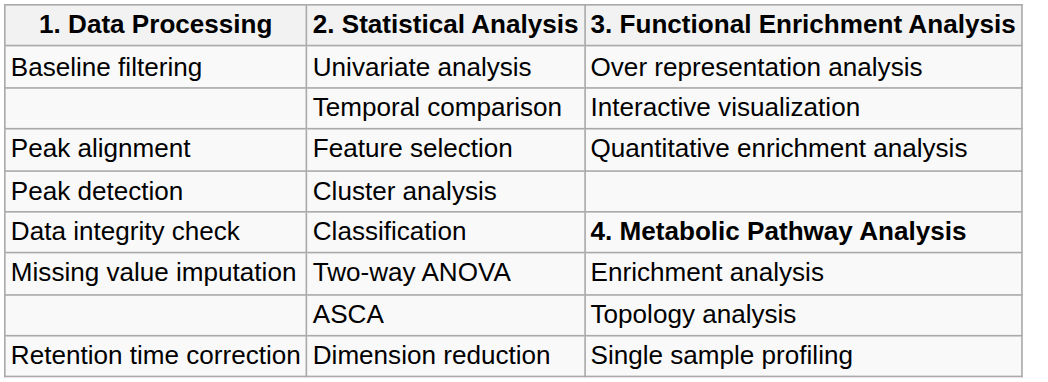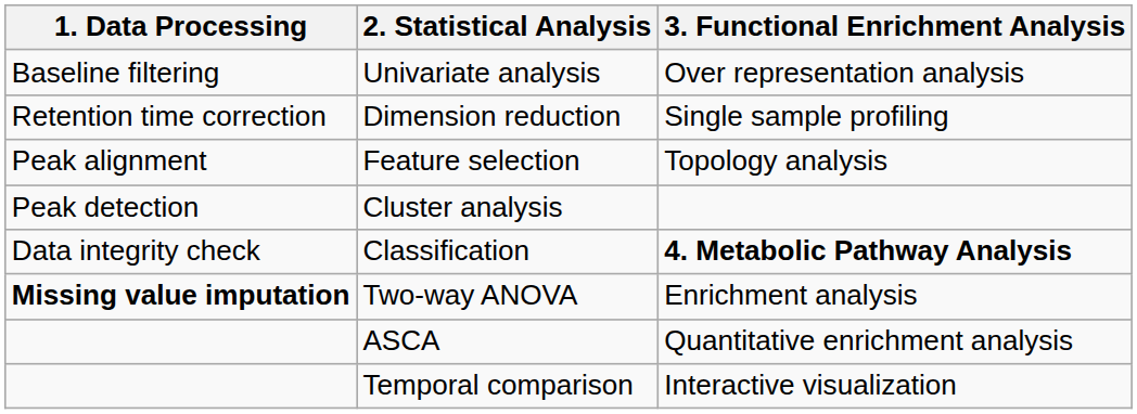rows swapped: Dimension reduction <-> Temporal comparison
Feature selection | 3. Functional Enrichment Analysis: Quantitative enrichment analysis -> Topology analysis
Two-way ANOVA | 1. Data Processing: normal -> bold
ASCA | 3. Functional Enrichment Analysis: Topology analysis -> Quantitative enrichment analysis
